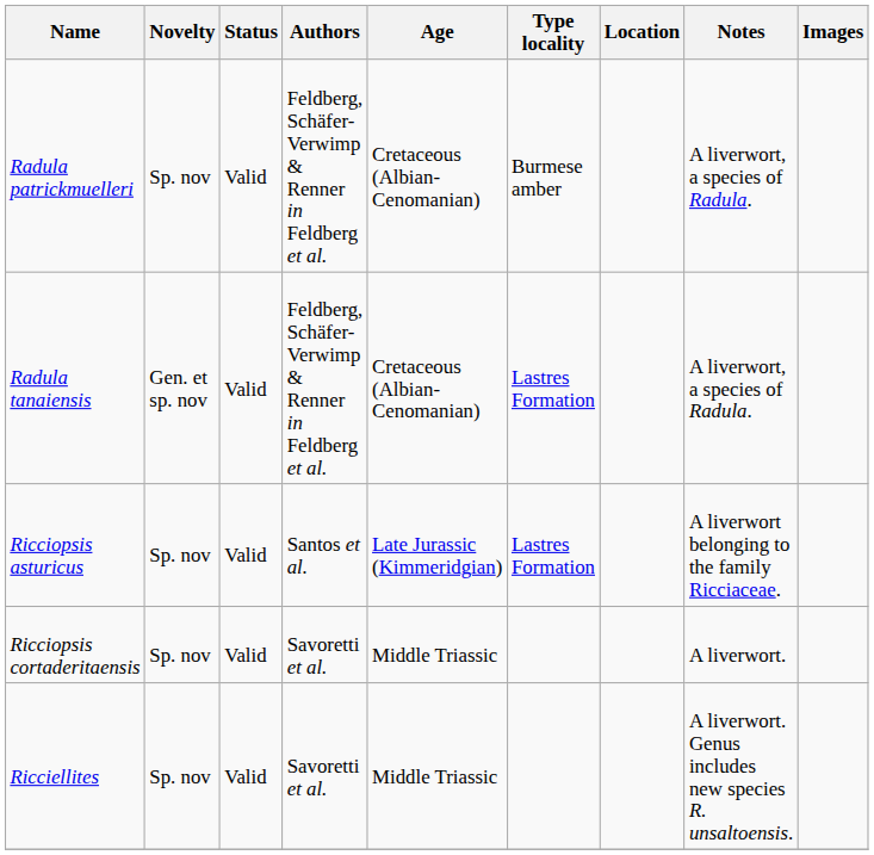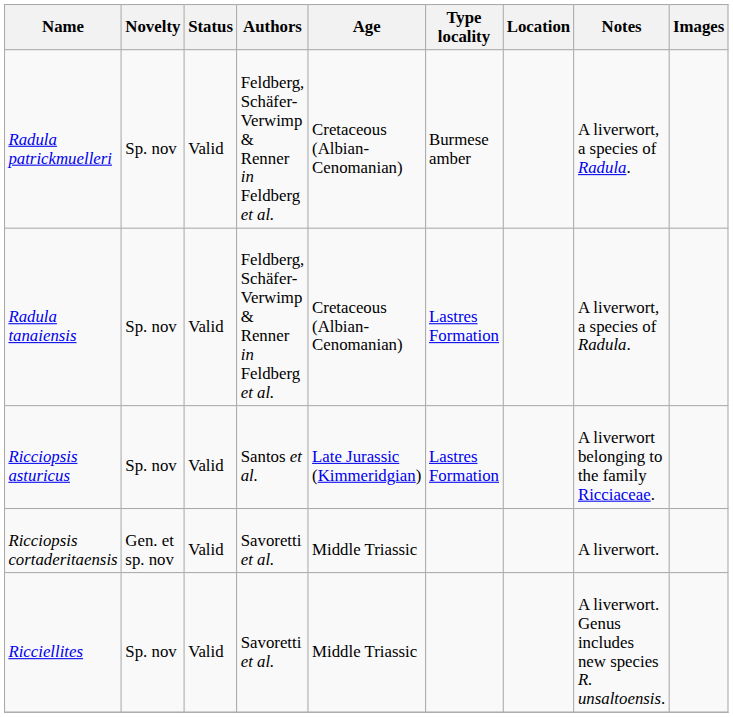Radula tanaiensis | Novelty: Gen. et sp. nov -> Sp. nov
Ricciopsis cortaderitaensis | Novelty: Sp. nov -> Gen. et sp. nov
